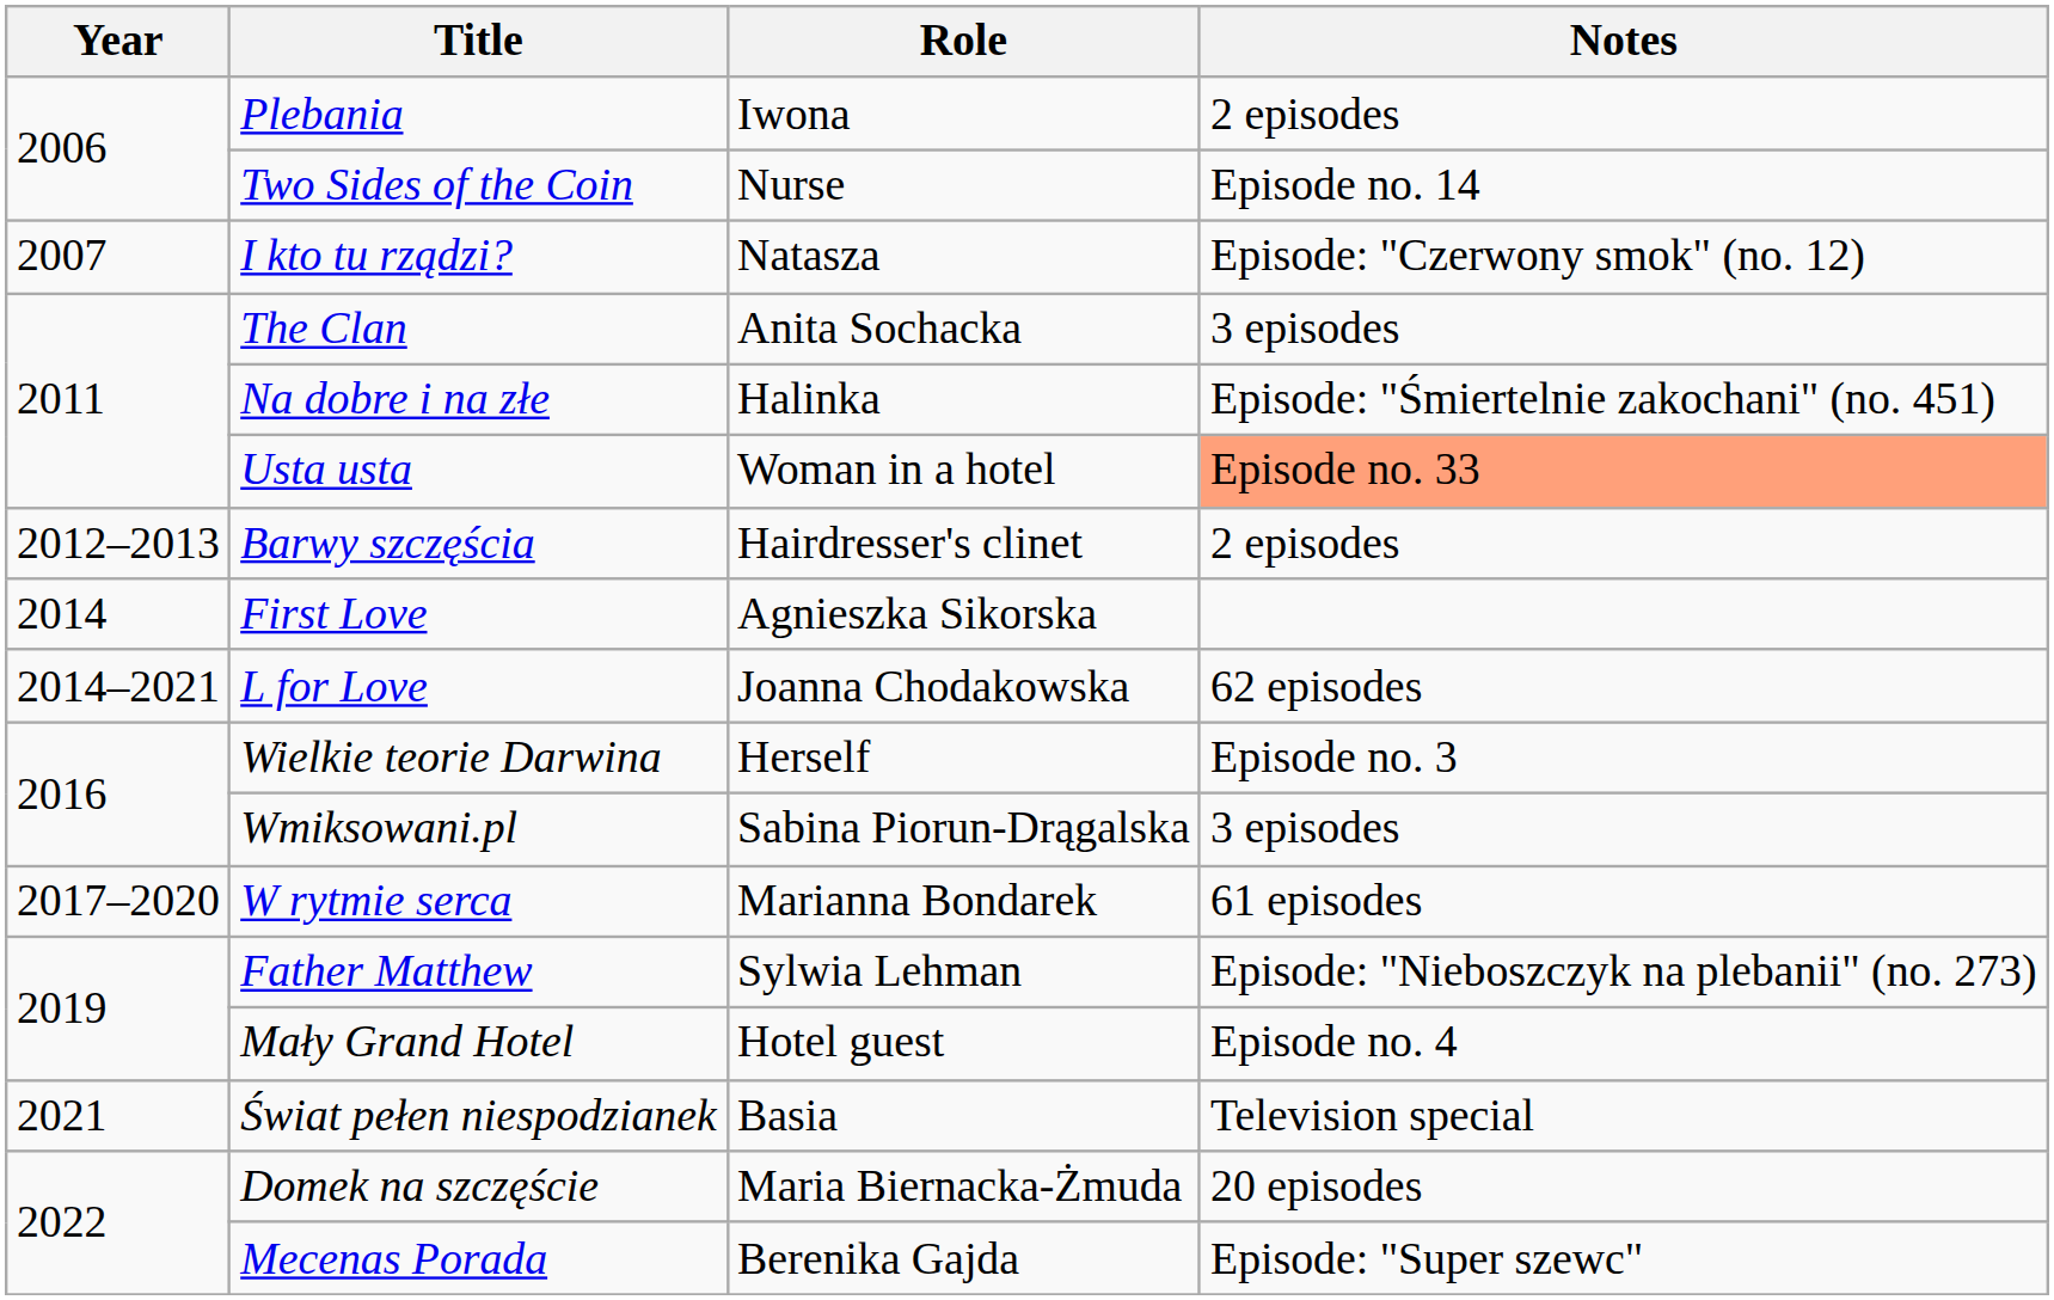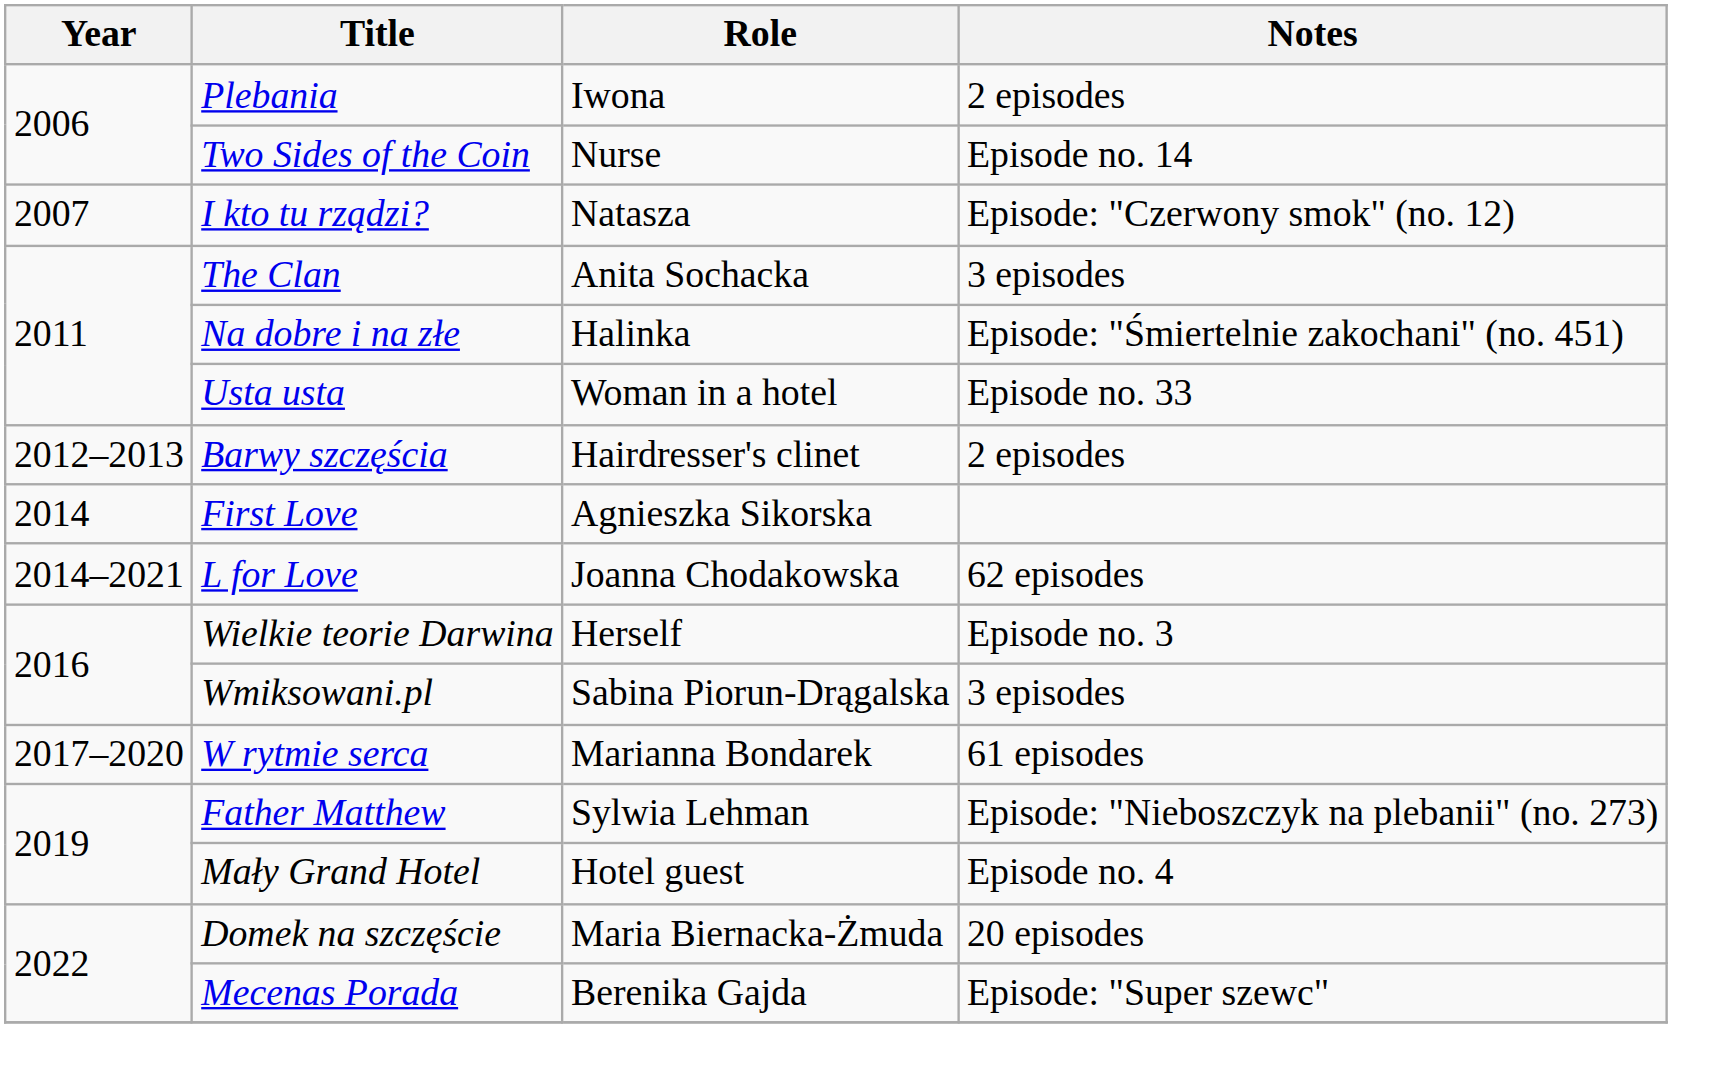Usta usta | Notes: lightsalmon background -> no background
- row: 2021 | Świat pełen niespodzianek | Basia | Television special
